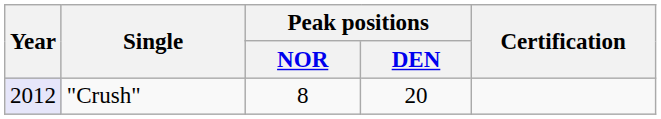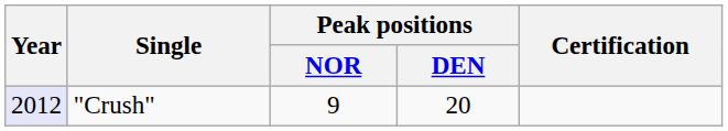"Crush" | Peak positions / NOR: 8 -> 9
